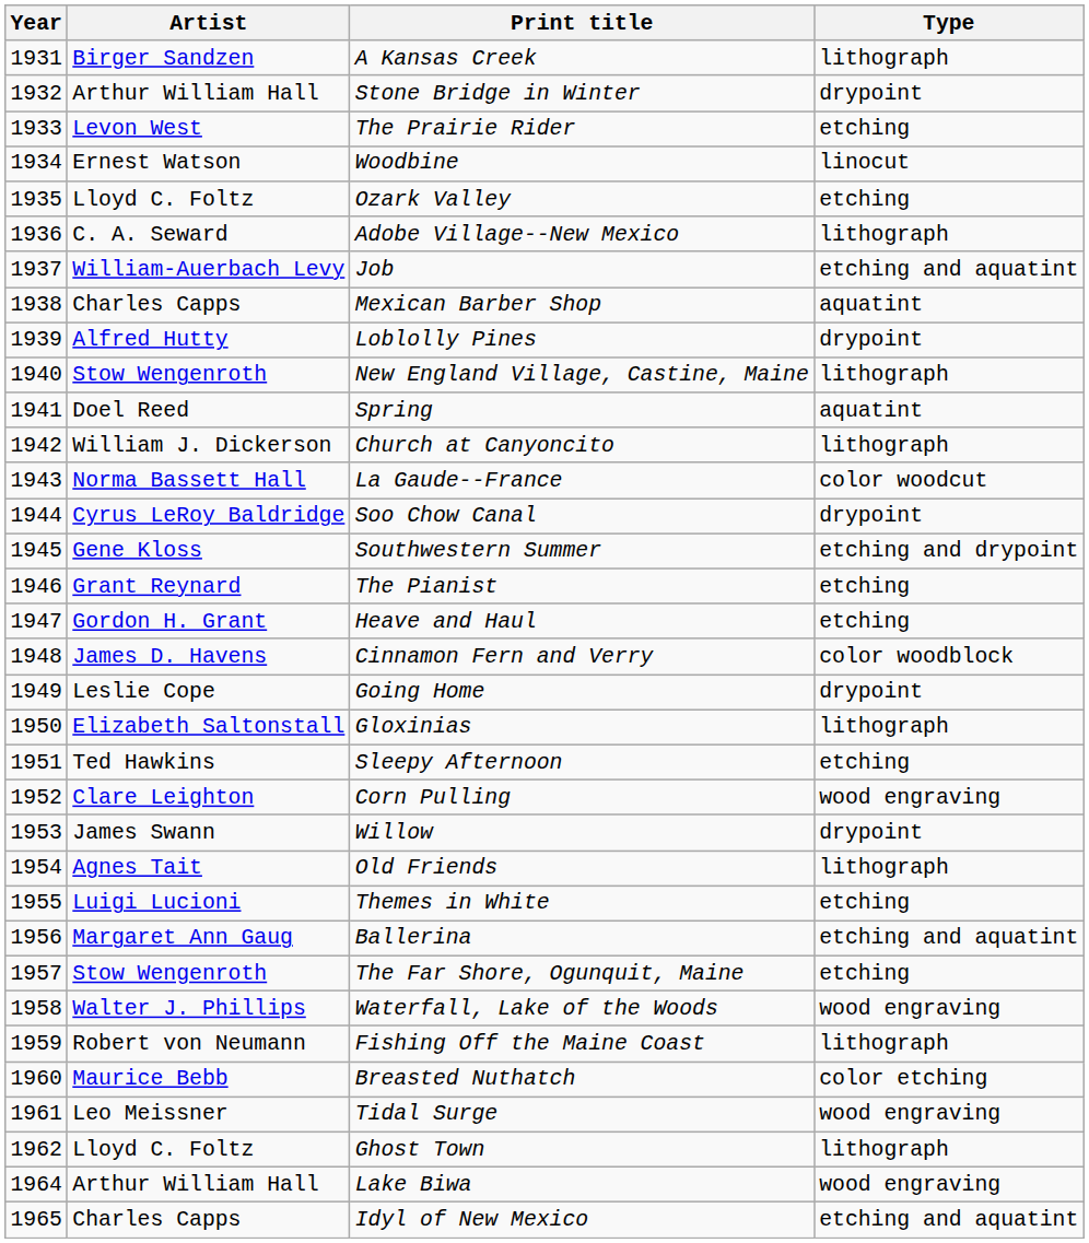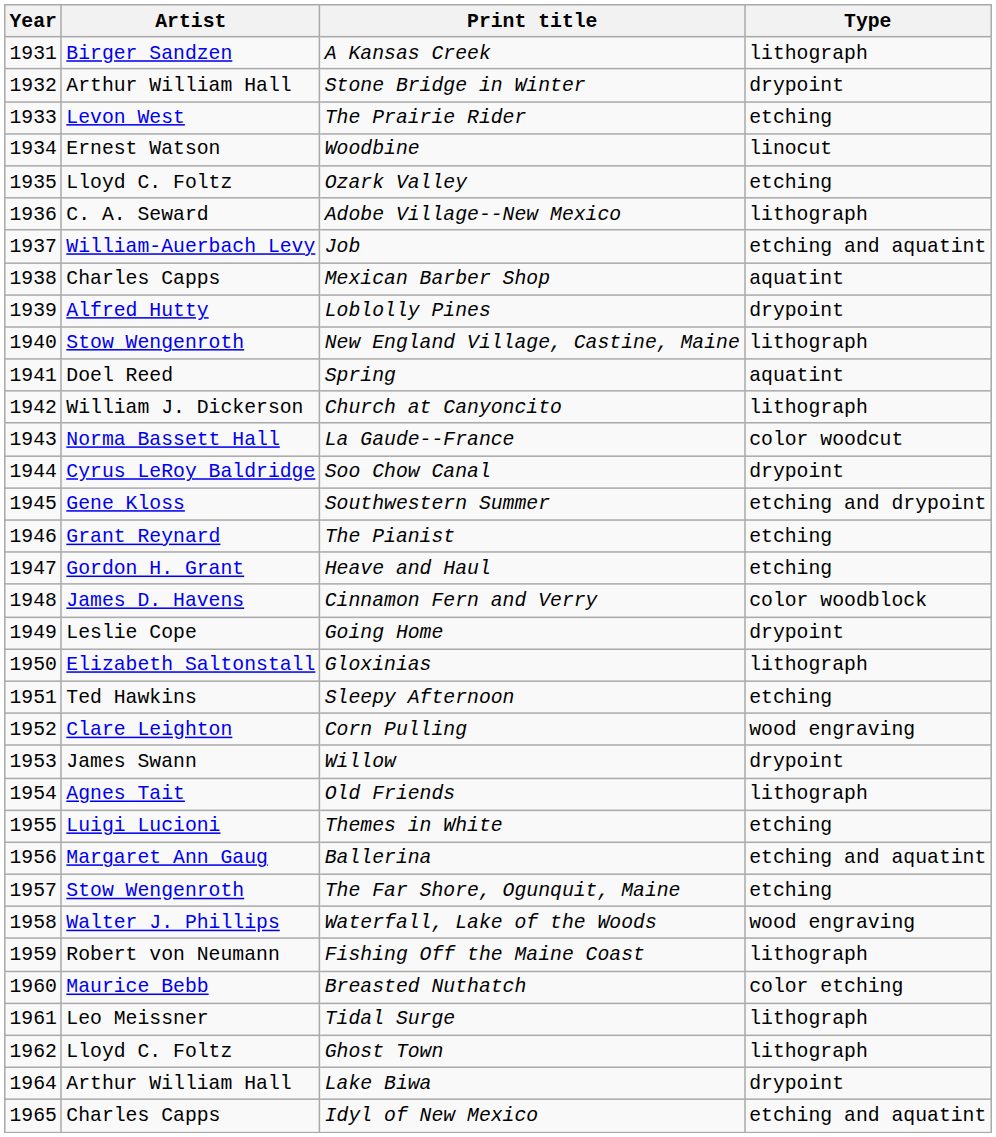Tidal Surge | Type: wood engraving -> lithograph
Lake Biwa | Type: wood engraving -> drypoint
